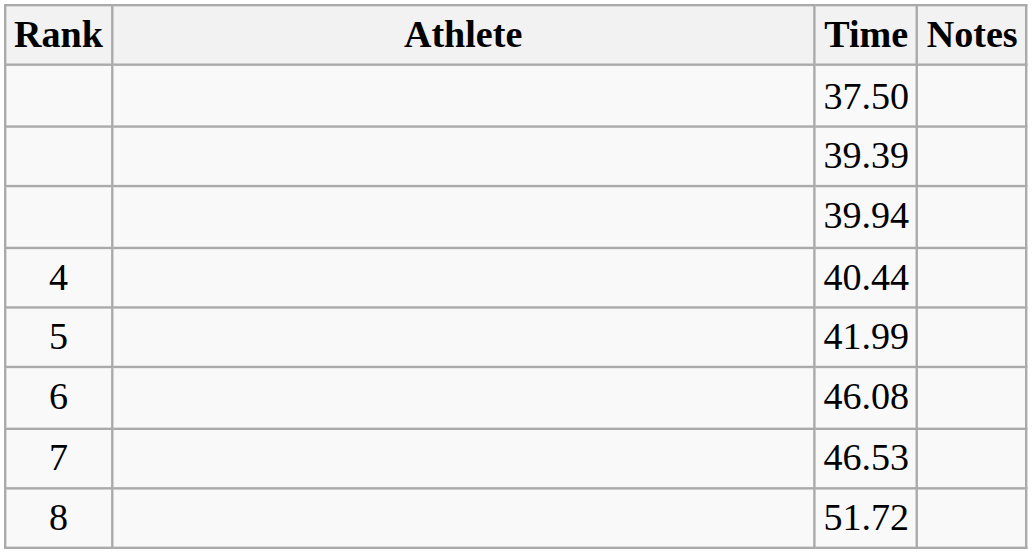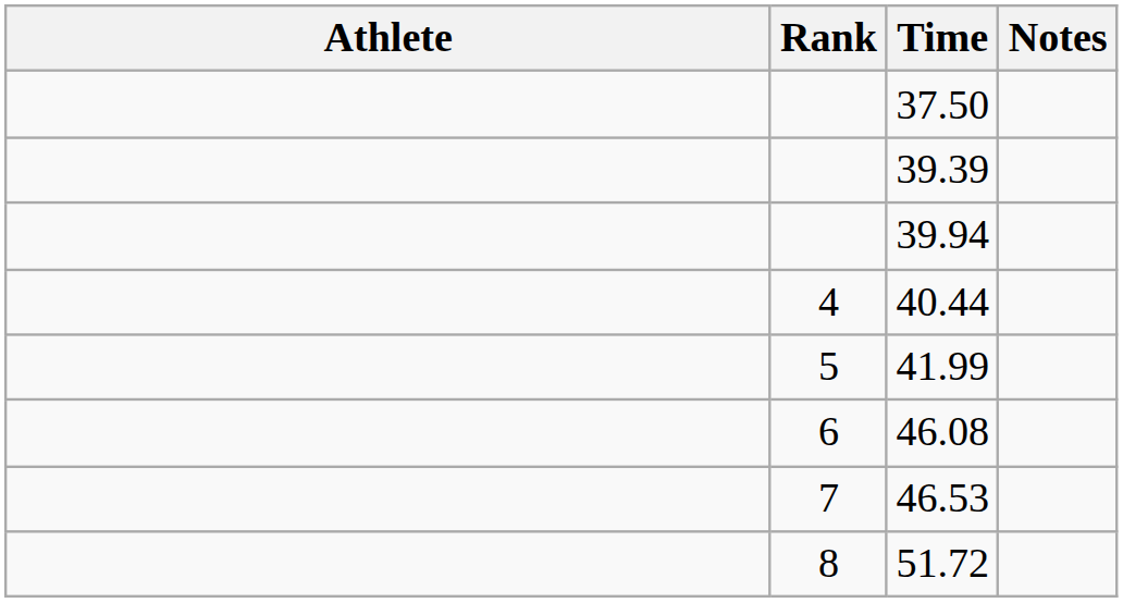columns swapped: Rank <-> Athlete
